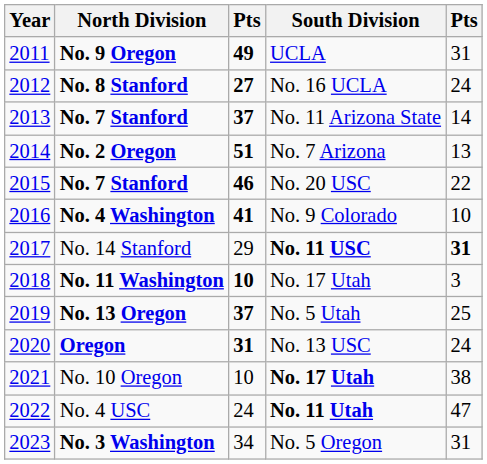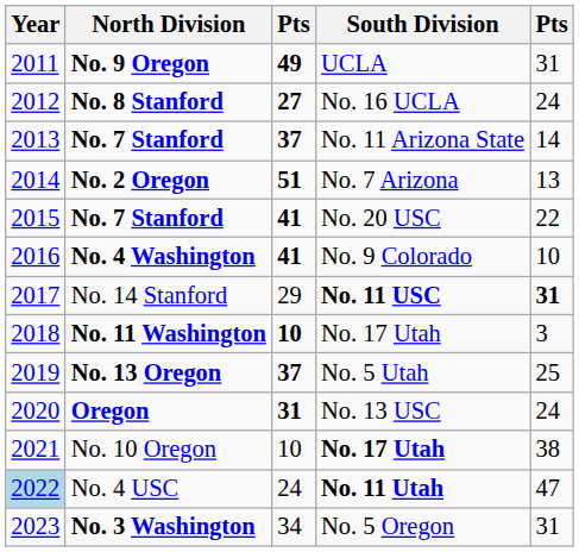No. 7 Stanford / No. 20 USC | column 3: 46 -> 41
No. 4 USC | Year: no background -> lightblue background
